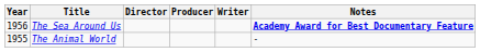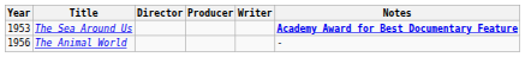The Sea Around Us | Year: 1956 -> 1953
The Animal World | Year: 1955 -> 1956
